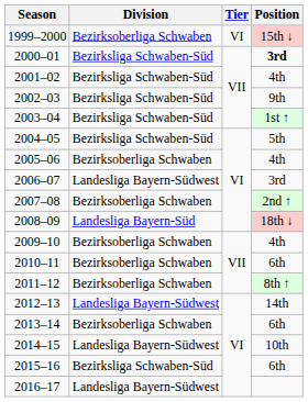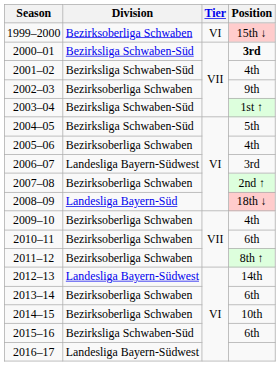2002–03 | Division: Bezirksliga Schwaben-Süd -> Bezirksoberliga Schwaben
2014–15 | Division: Landesliga Bayern-Südwest -> Bezirksoberliga Schwaben
